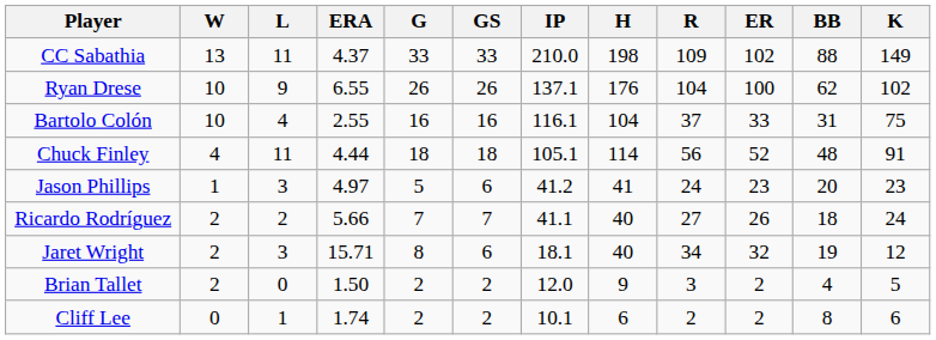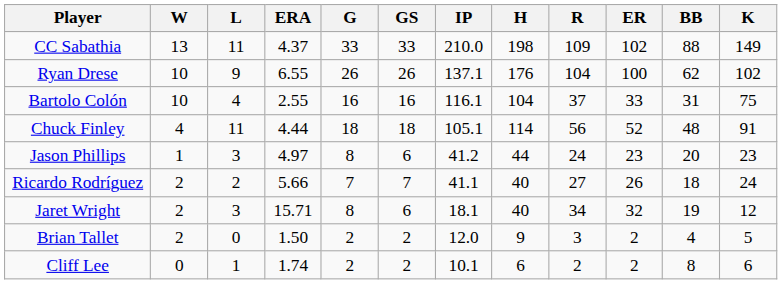Jason Phillips | G: 5 -> 8
Jason Phillips | H: 41 -> 44
